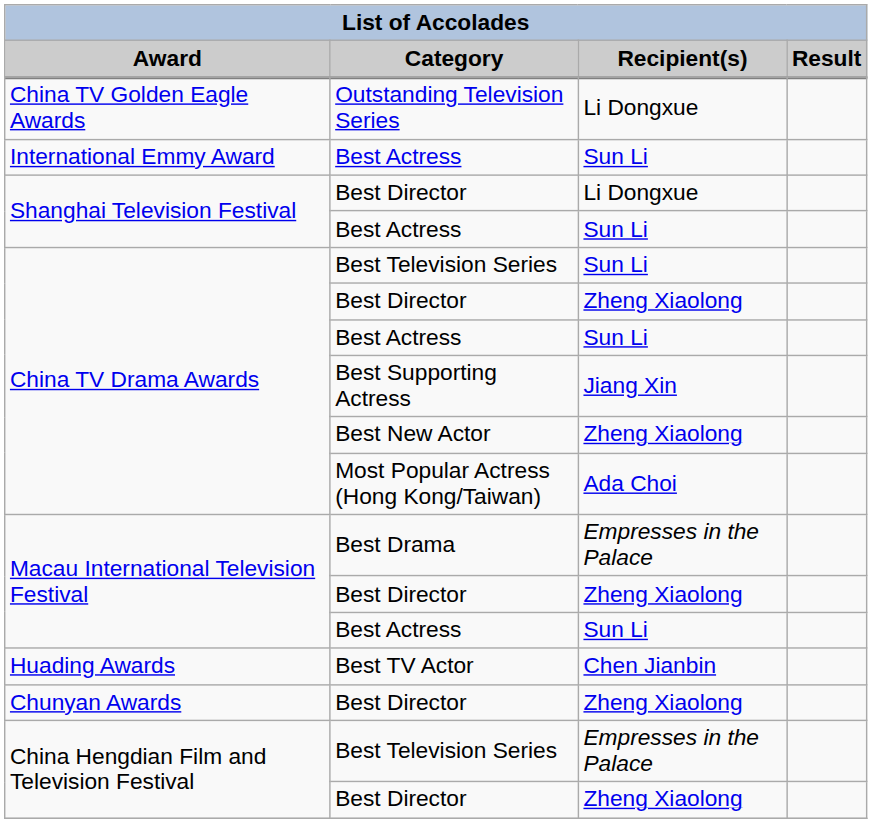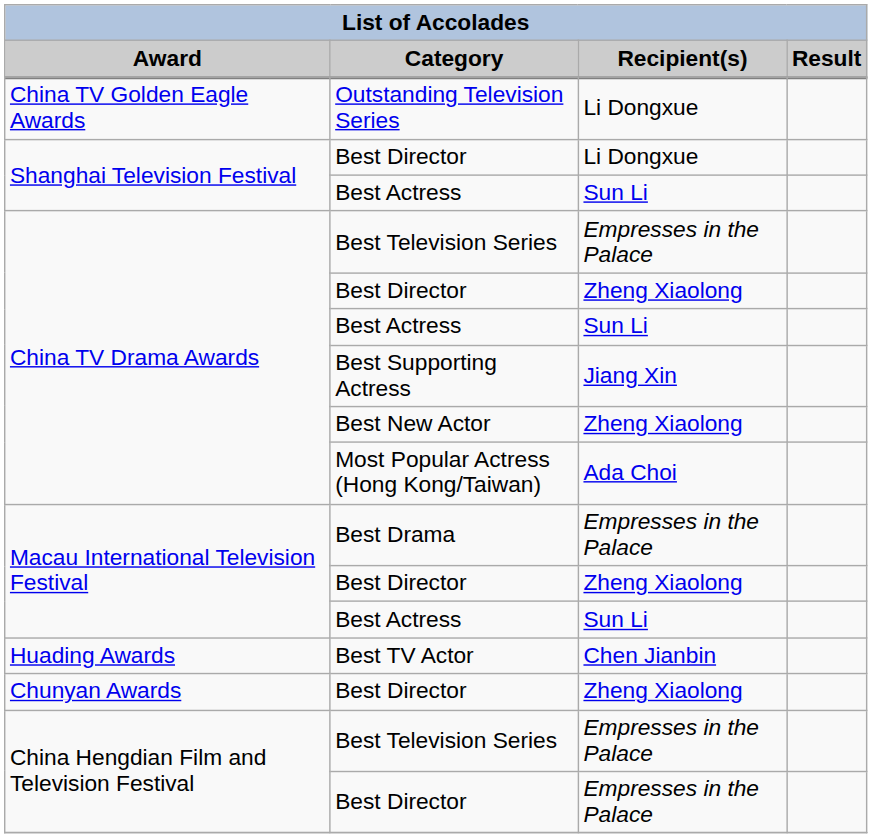- row: International Emmy Award | Best Actress | Sun Li
China TV Drama Awards / Best Television Series | Recipient(s): Sun Li -> Empresses in the Palace
China Hengdian Film and Television Festival / Best Director | Recipient(s): Zheng Xiaolong -> Empresses in the Palace
